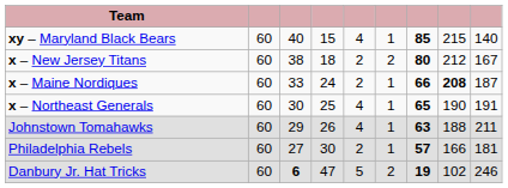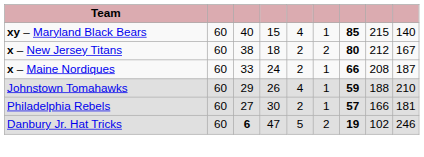x – Maine Nordiques | column 8: bold -> normal
- row: x – Northeast Generals | 60 | 30 | 25 | 4 | 1 | 65 | 190 | 191
Johnstown Tomahawks | column 7: 63 -> 59
Johnstown Tomahawks | column 9: 211 -> 210
